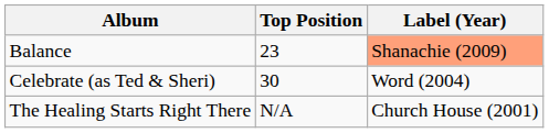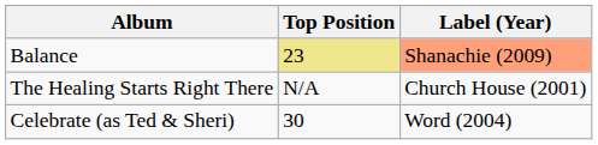Balance | Top Position: no background -> khaki background
rows swapped: Celebrate (as Ted & Sheri) <-> The Healing Starts Right There
